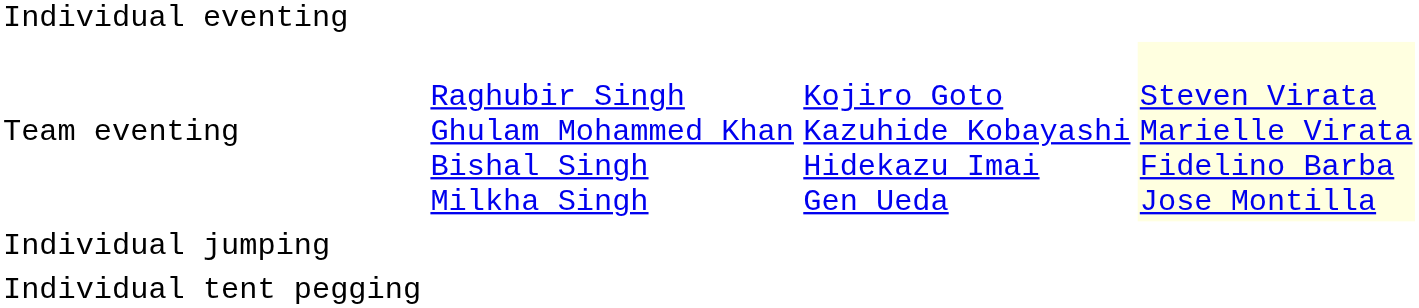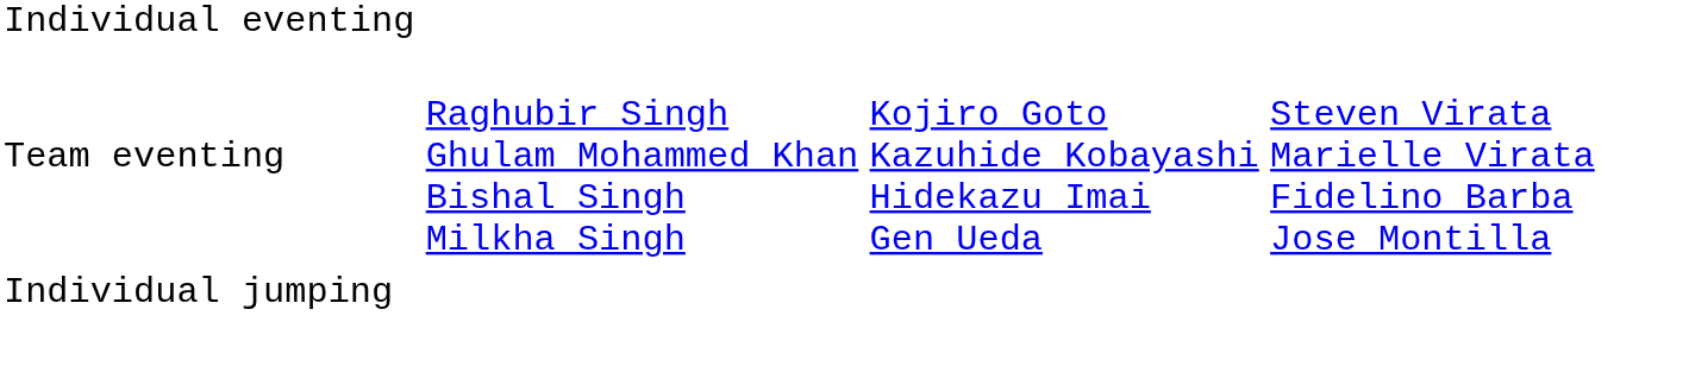Team eventing | column 4: lightyellow background -> no background
- row: Individual tent pegging
